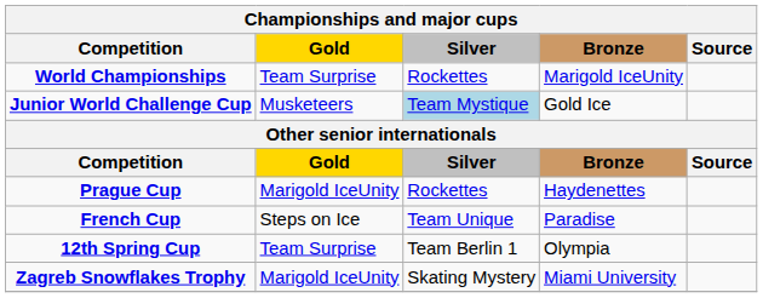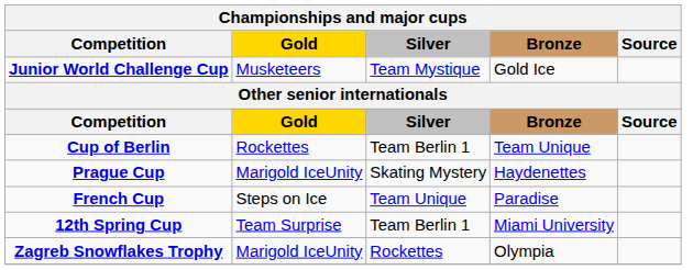- row: World Championships | Team Surprise | Rockettes | Marigold IceUnity
Junior World Challenge Cup | Silver: lightblue background -> no background
+ row: Cup of Berlin | Rockettes | Team Berlin 1 | Team Unique
Prague Cup | Silver: Rockettes -> Skating Mystery
12th Spring Cup | Bronze: Olympia -> Miami University
Zagreb Snowflakes Trophy | Silver: Skating Mystery -> Rockettes
Zagreb Snowflakes Trophy | Bronze: Miami University -> Olympia
